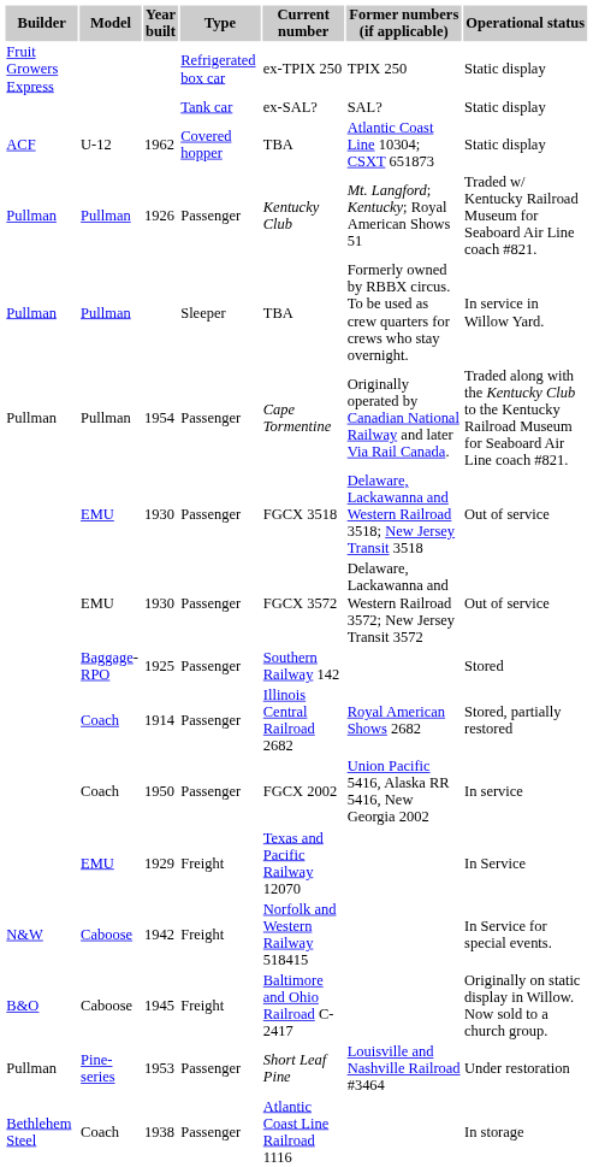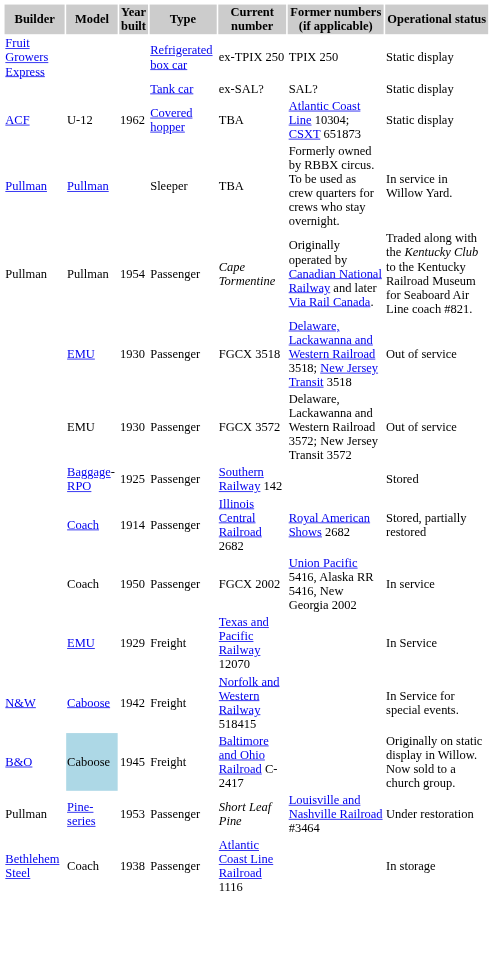- row: Pullman | Pullman | 1926 | Passenger | Kentucky Club | Mt. Langford; Kentucky; Royal American Shows 51 | Traded w/ Kentucky Railroad Museum for Seaboard Air Line coach #821.
1945 | Model: no background -> lightblue background
